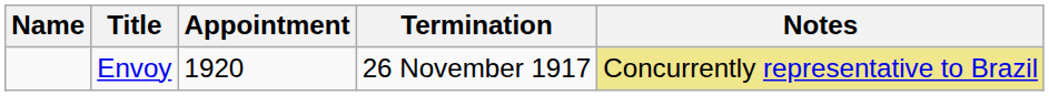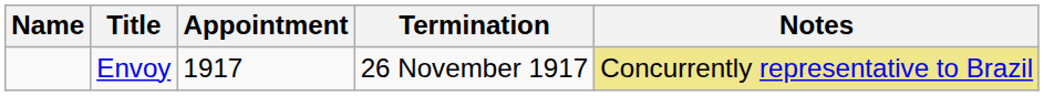Envoy | Appointment: 1920 -> 1917
